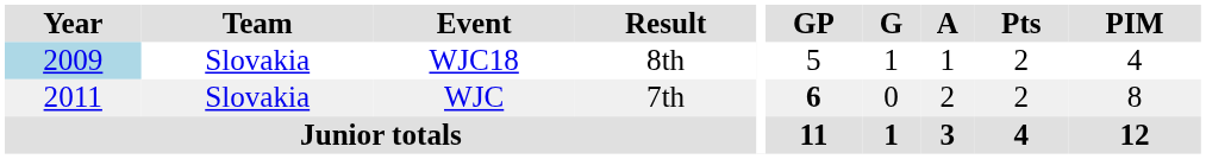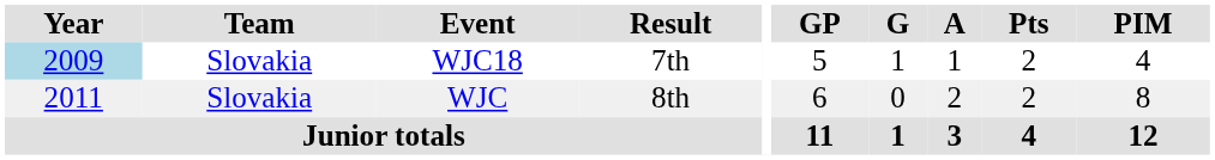WJC18 | Result: 8th -> 7th
WJC | Result: 7th -> 8th
WJC | GP: bold -> normal
